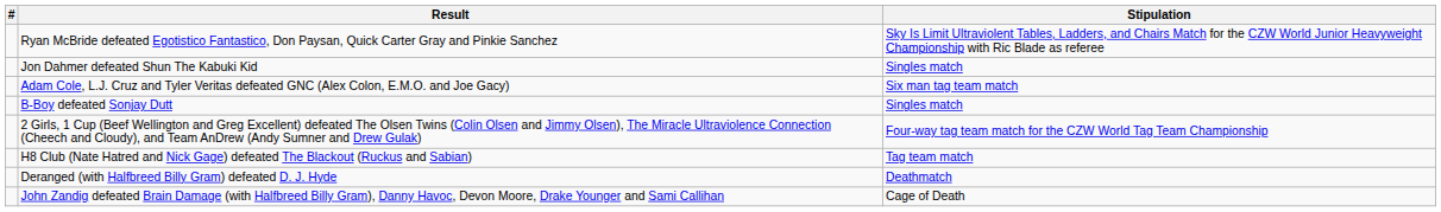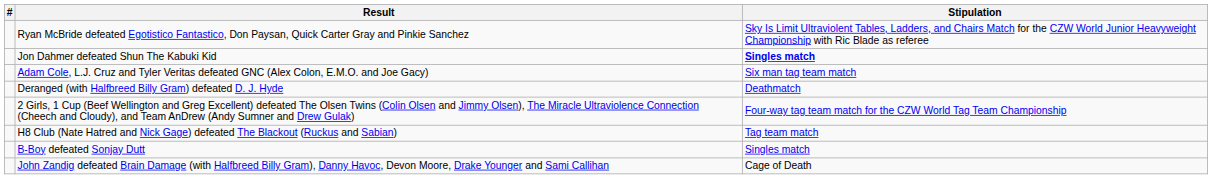Jon Dahmer defeated Shun The Kabuki Kid | Stipulation: normal -> bold
rows swapped: B-Boy defeated Sonjay Dutt <-> Deranged (with Halfbreed Billy Gram) defeated D. J. Hyde
